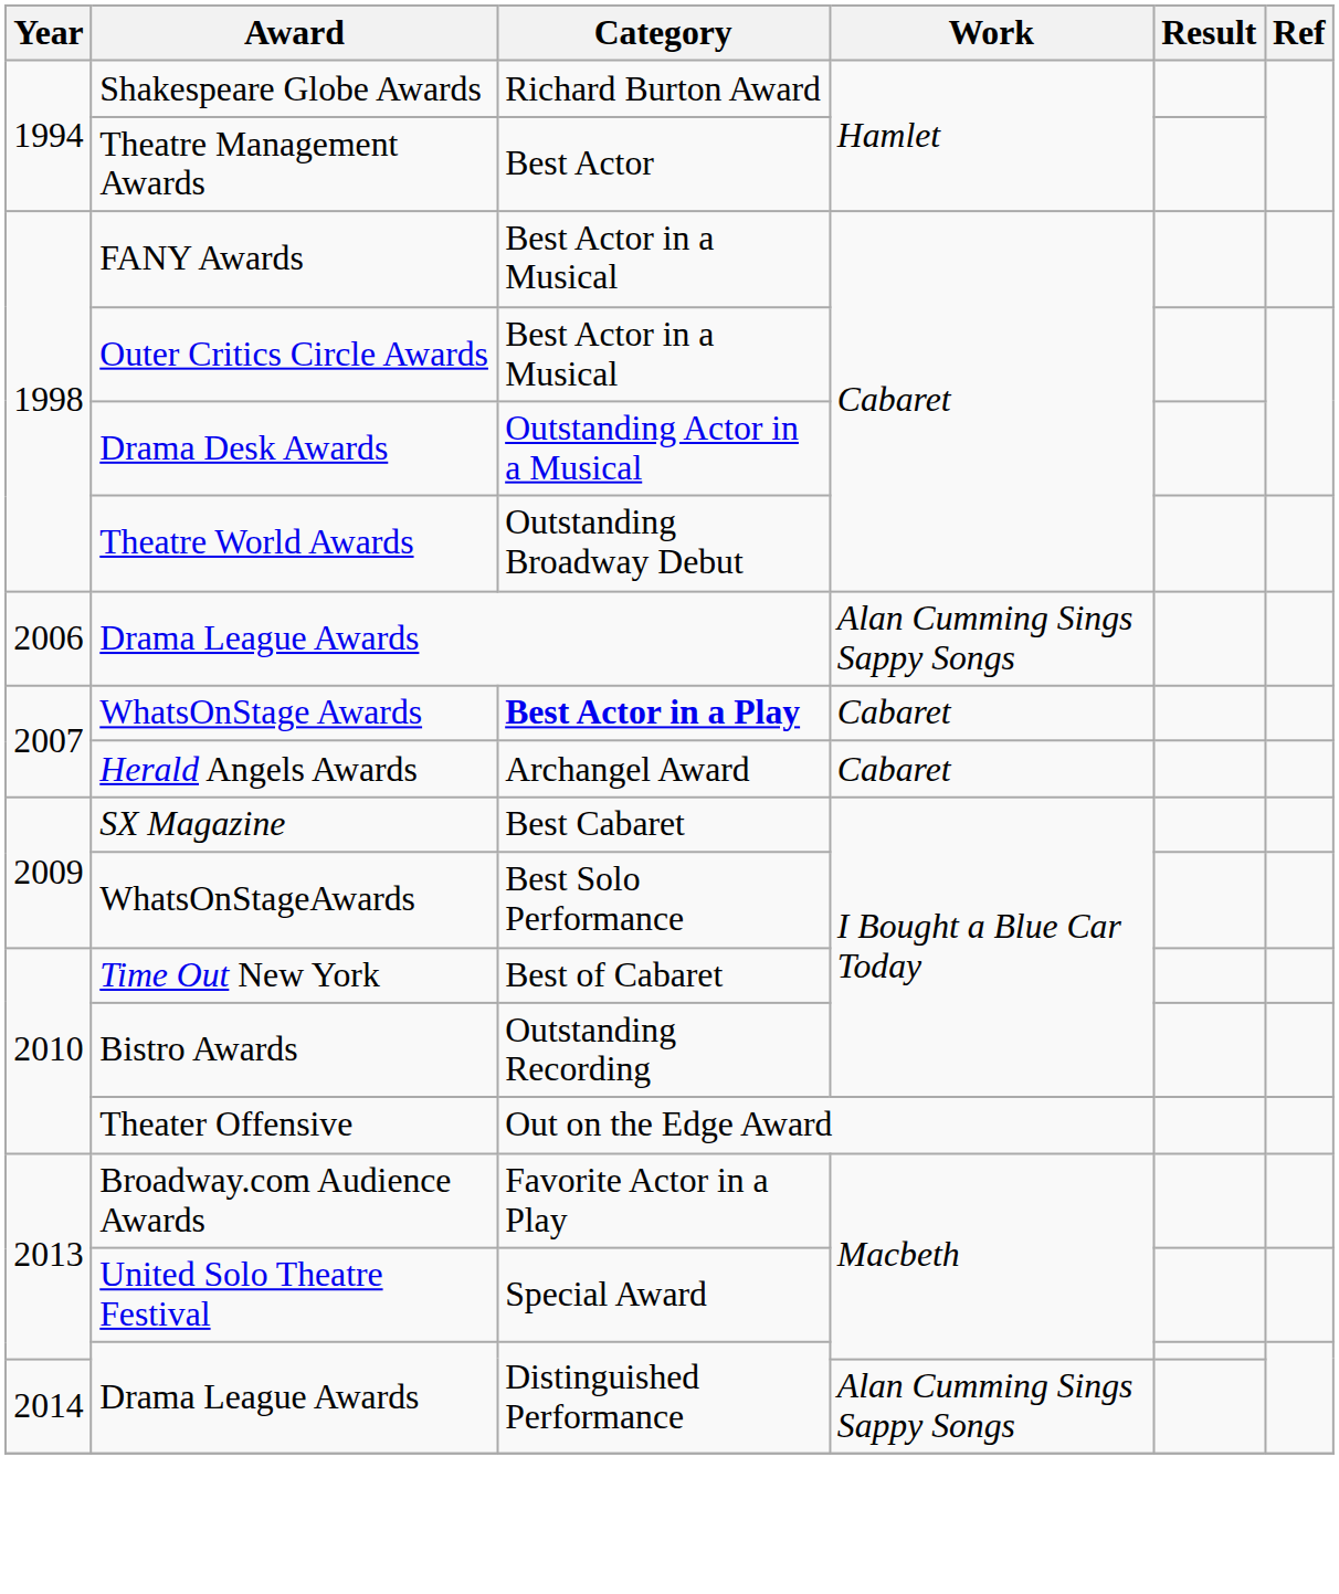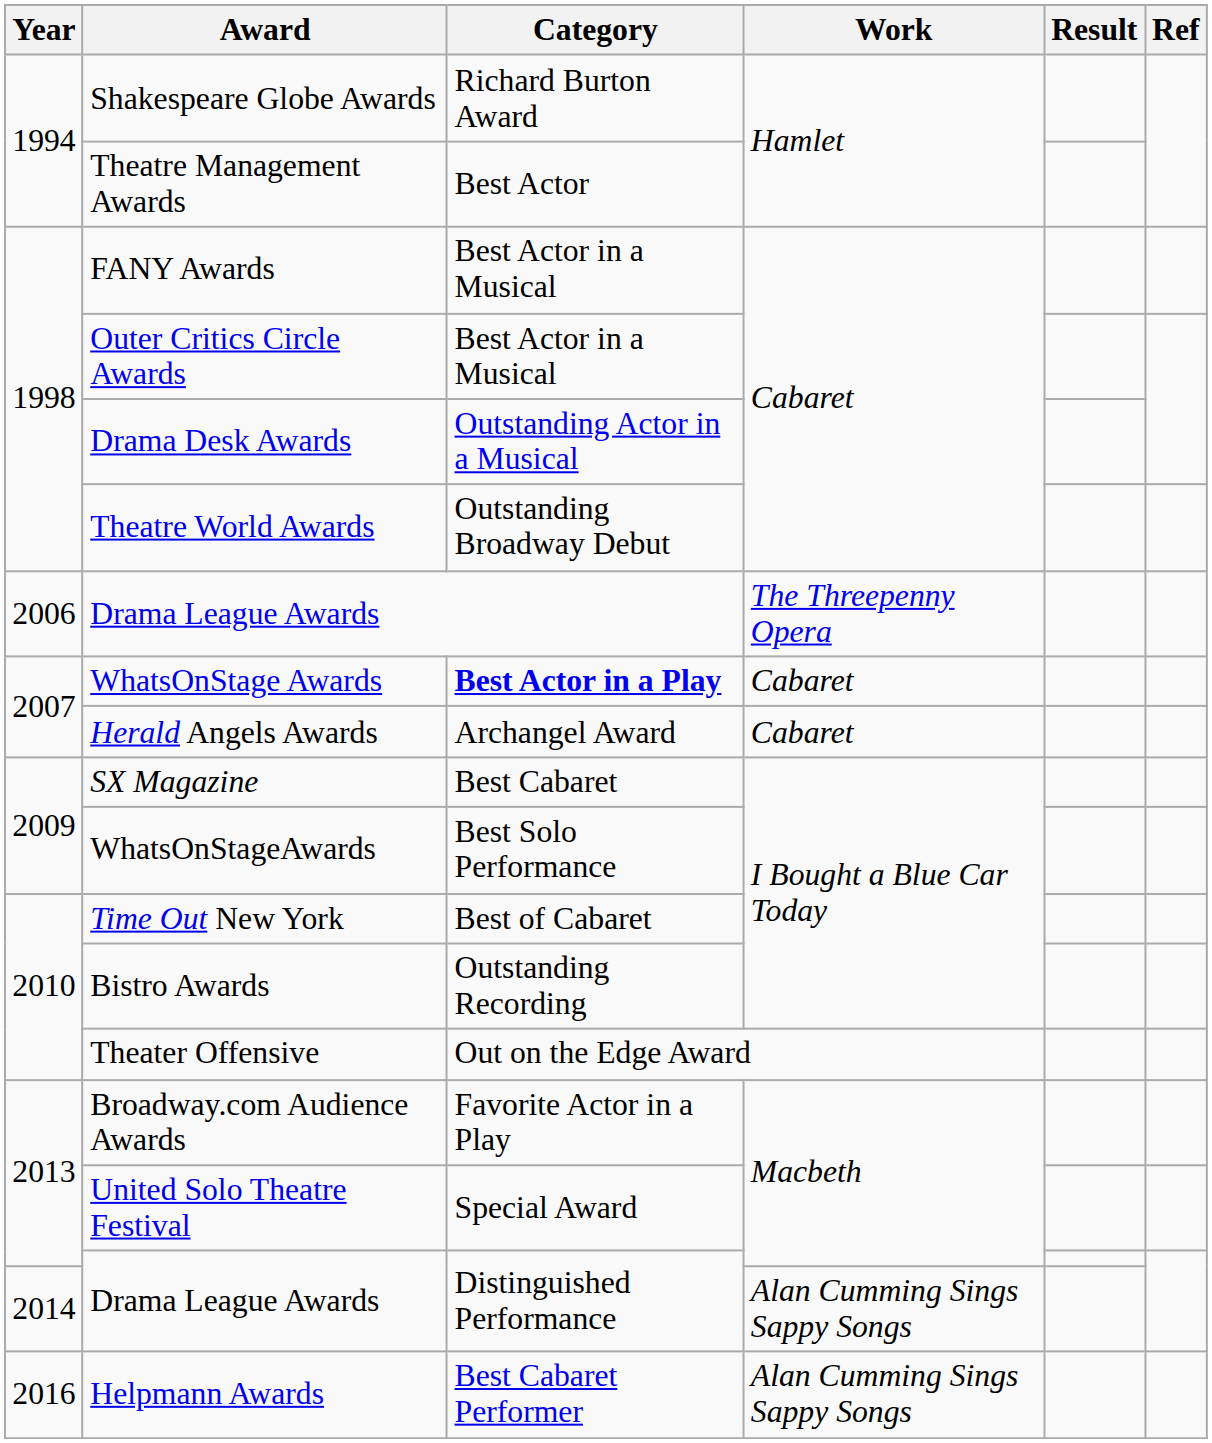2006 / Drama League Awards | Work: Alan Cumming Sings Sappy Songs -> The Threepenny Opera
+ row: 2016 | Helpmann Awards | Best Cabaret Performer | Alan Cumming Sings Sappy Songs
